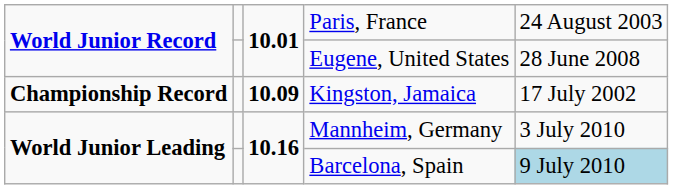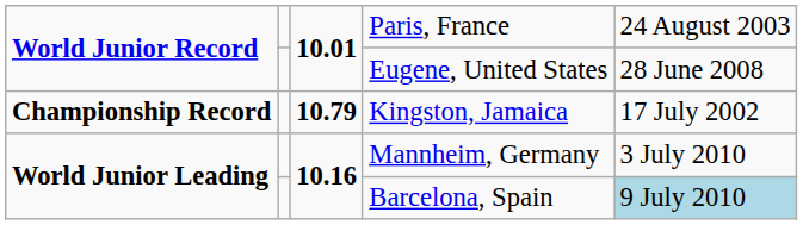Kingston, Jamaica | column 3: 10.09 -> 10.79
